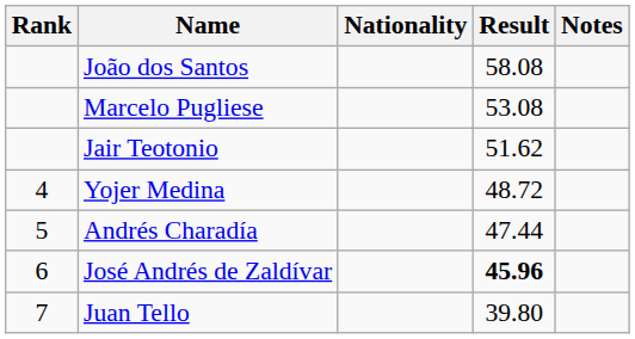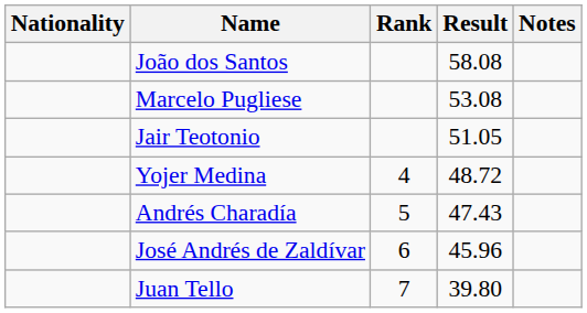columns swapped: Rank <-> Nationality
Jair Teotonio | Result: 51.62 -> 51.05
Andrés Charadía | Result: 47.44 -> 47.43
José Andrés de Zaldívar | Result: bold -> normal
